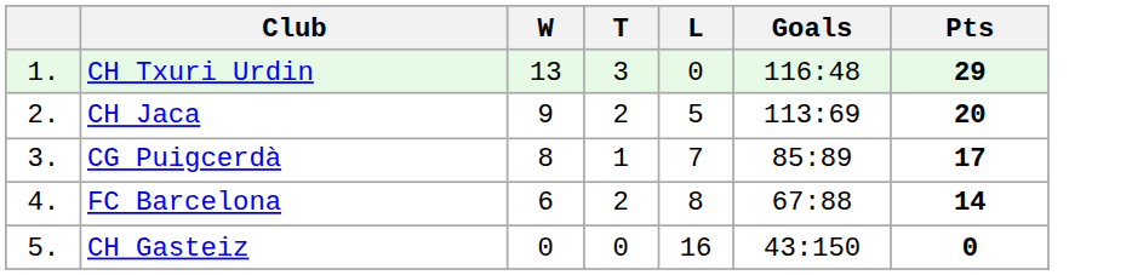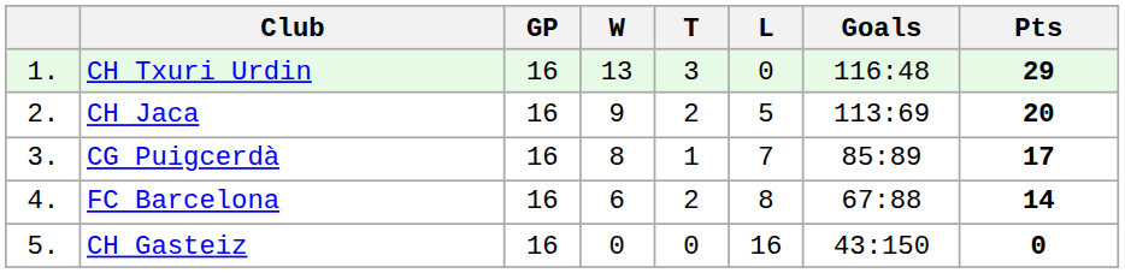+ column: GP | 16 | 16 | 16 | 16 | 16
